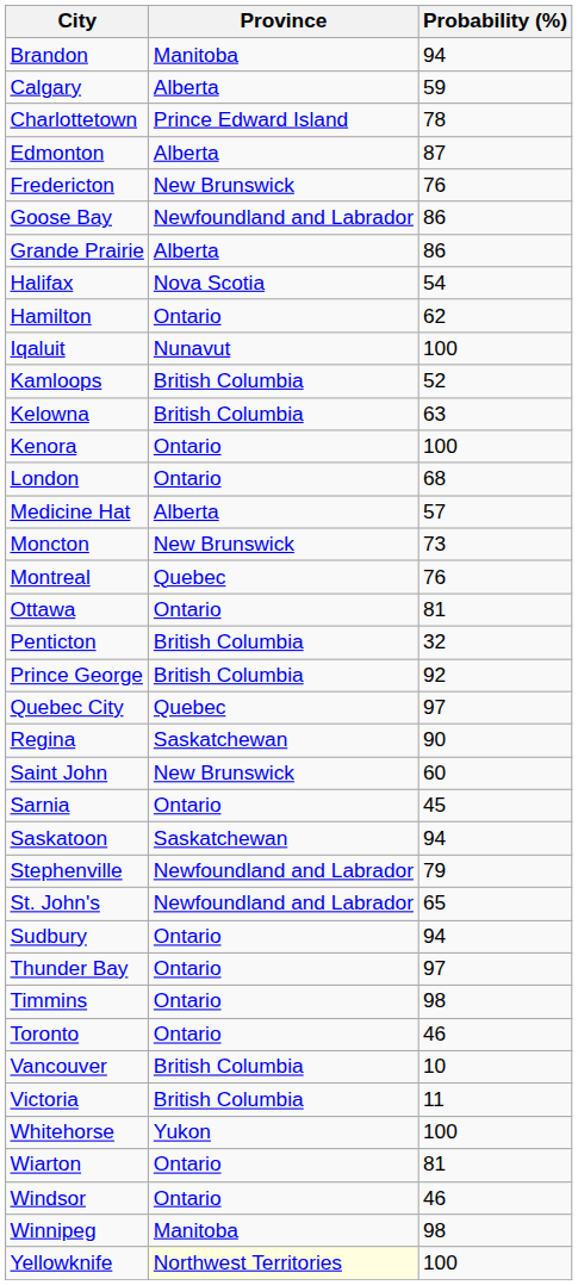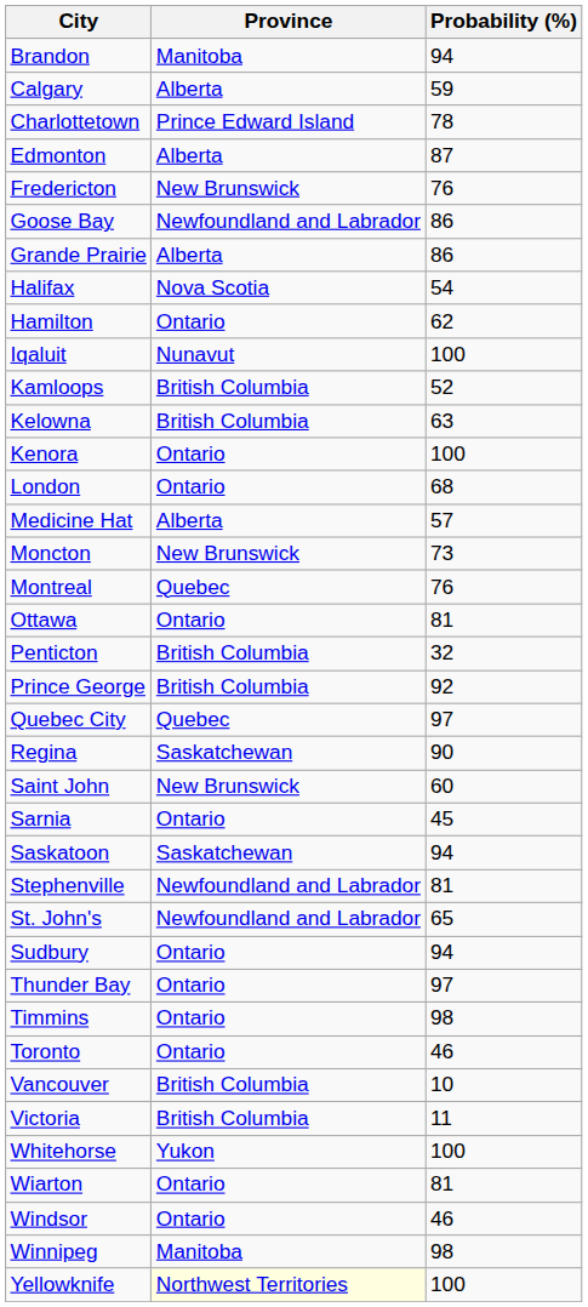Stephenville | Probability (%): 79 -> 81
